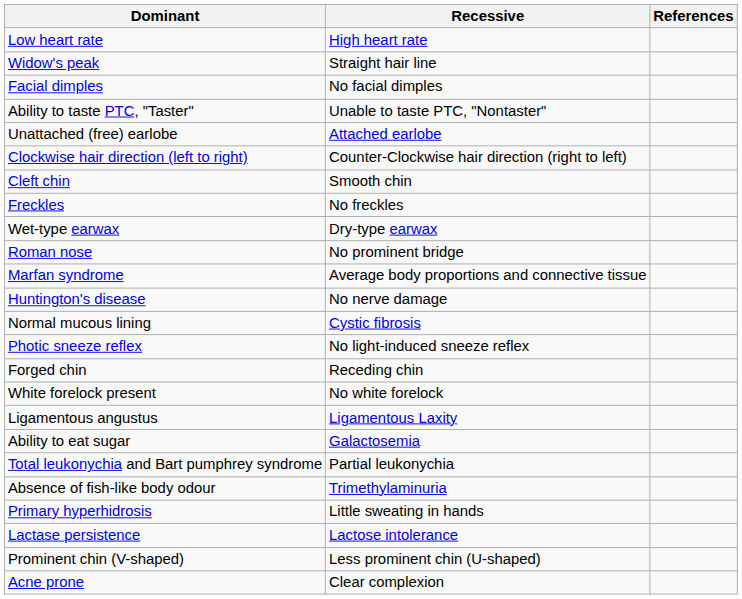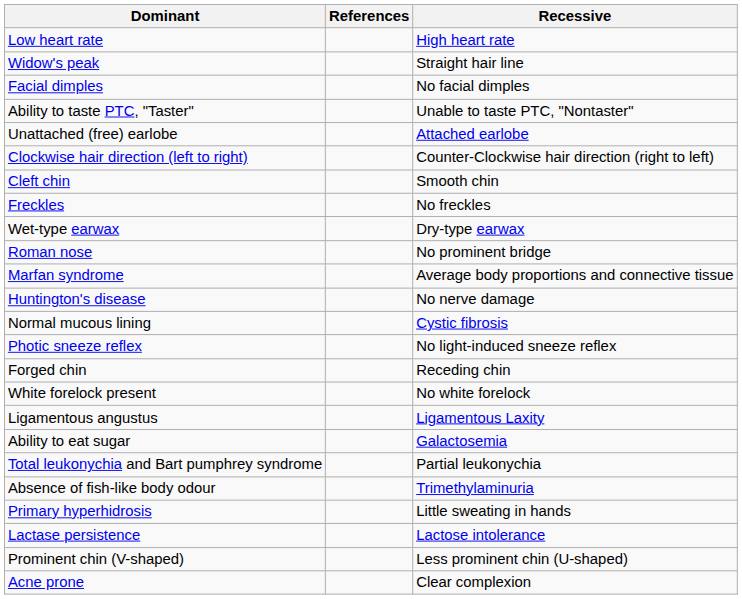columns swapped: Recessive <-> References
